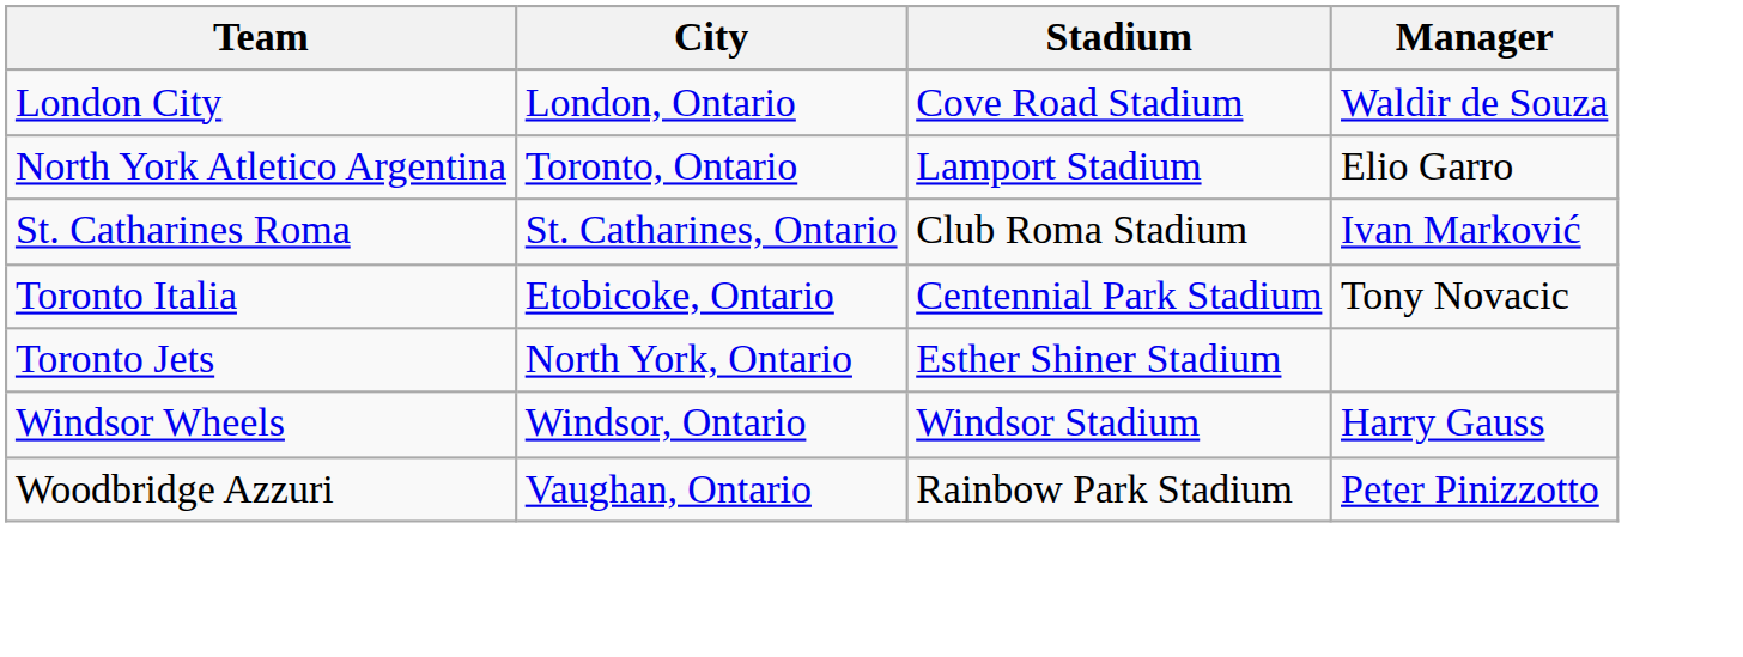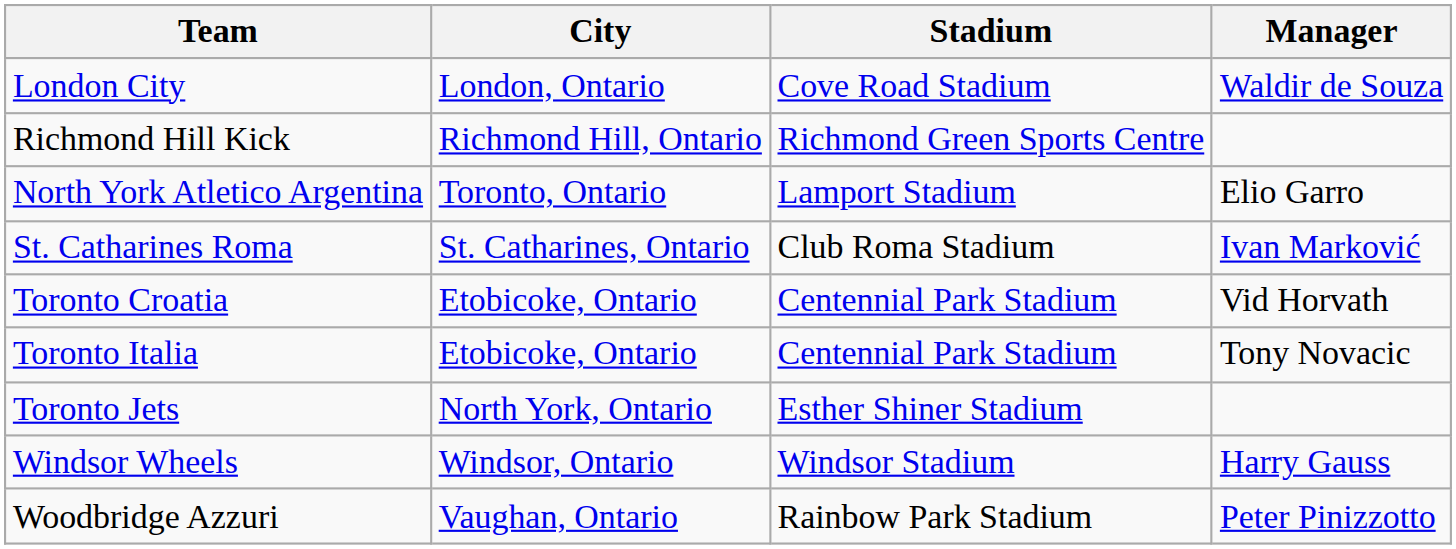+ row: Richmond Hill Kick | Richmond Hill, Ontario | Richmond Green Sports Centre
+ row: Toronto Croatia | Etobicoke, Ontario | Centennial Park Stadium | Vid Horvath
